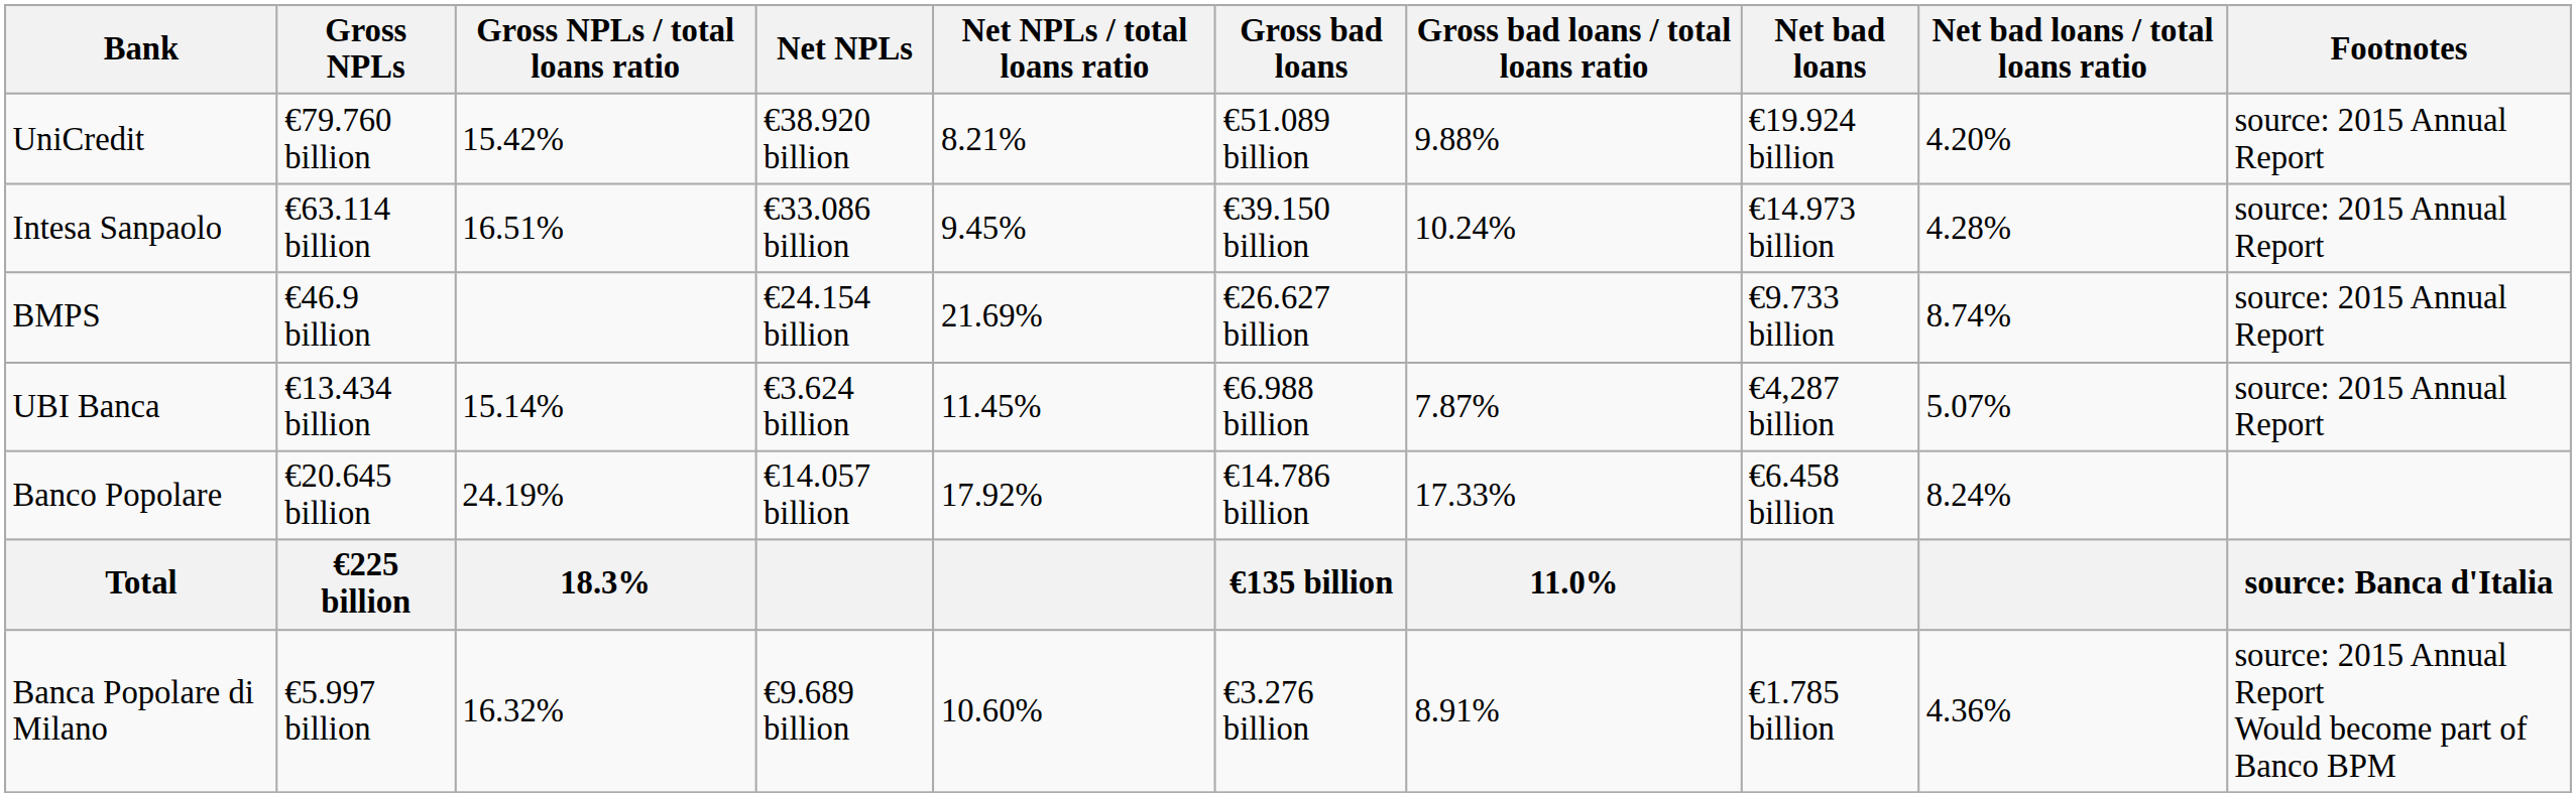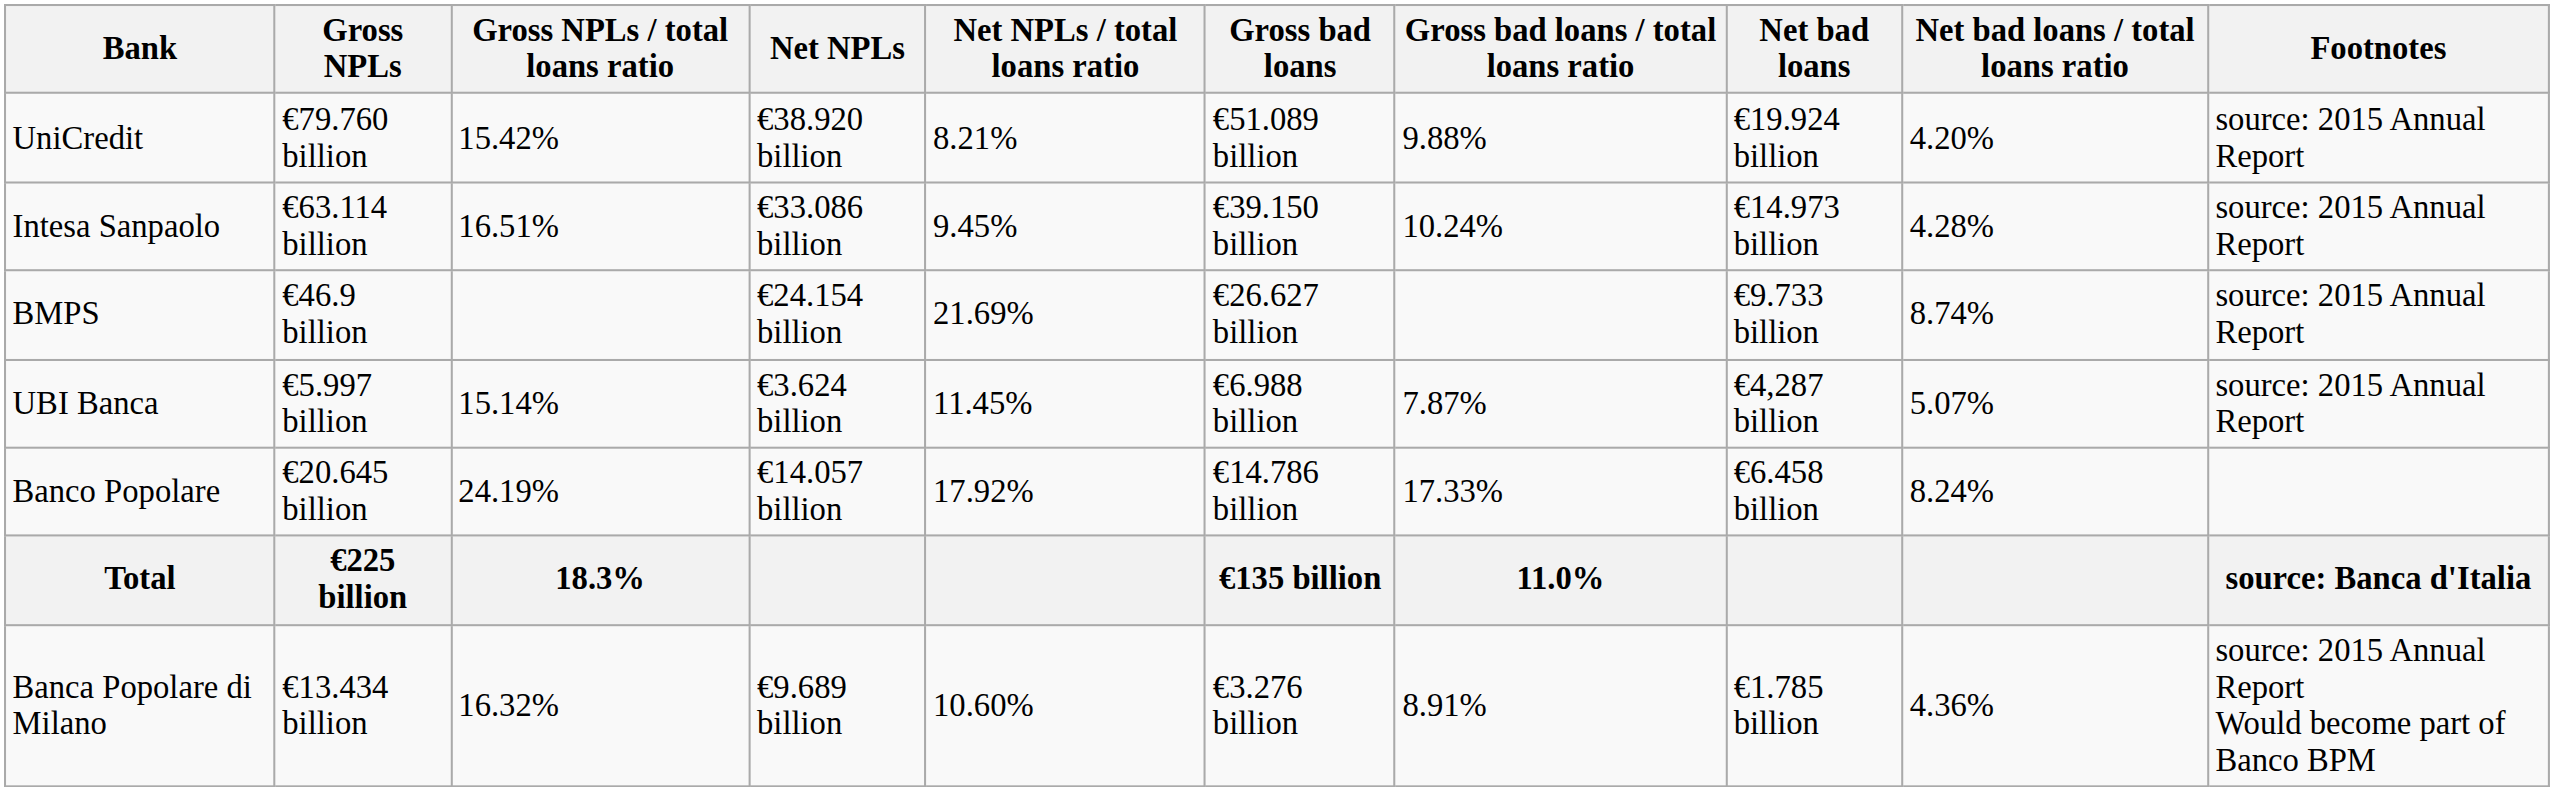UBI Banca | Gross NPLs: €13.434 billion -> €5.997 billion
Banca Popolare di Milano | Gross NPLs: €5.997 billion -> €13.434 billion
